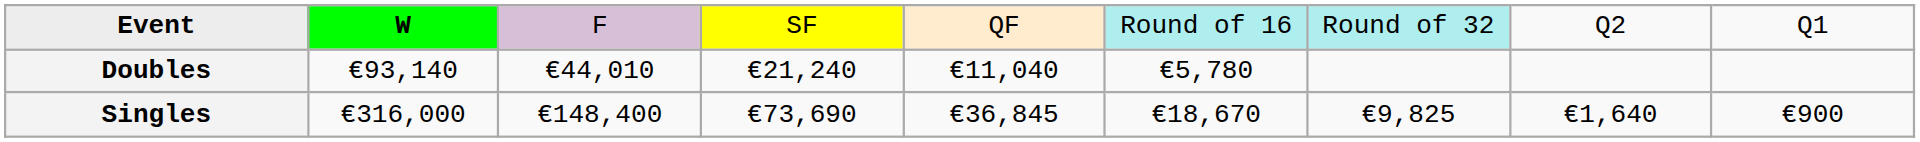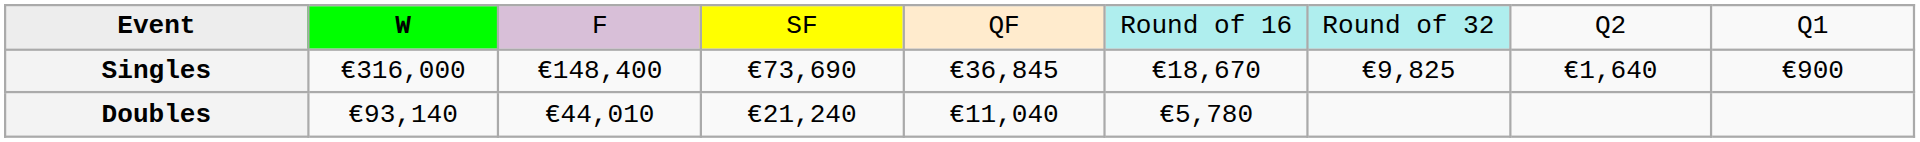rows swapped: Singles <-> Doubles
